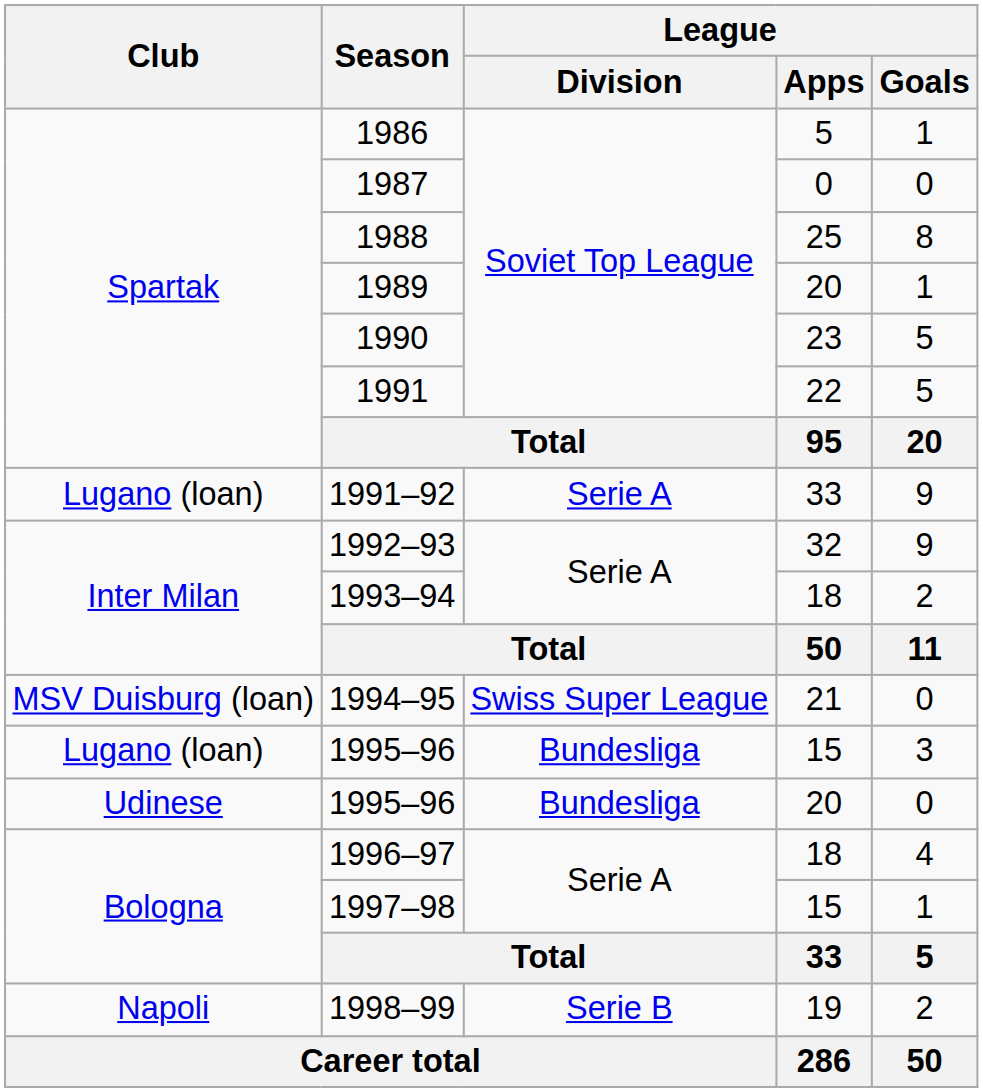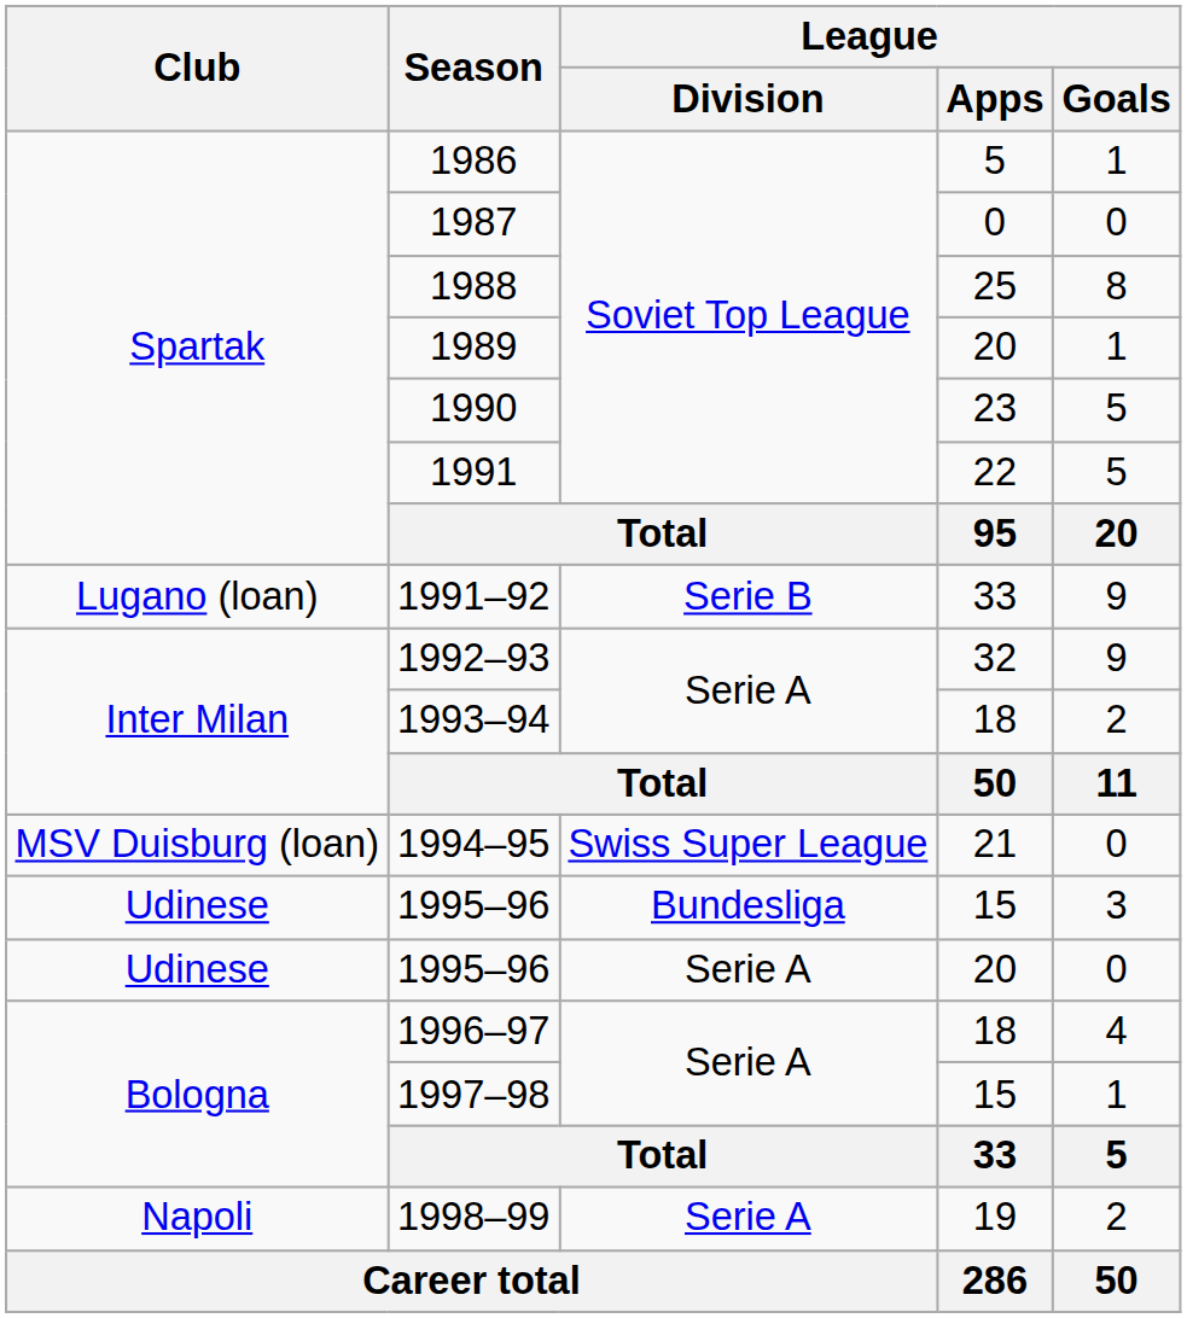1991–92 | League / Division: Serie A -> Serie B
1995–96 / 15 | Club: Lugano (loan) -> Udinese
1995–96 / 20 | League / Division: Bundesliga -> Serie A
1998–99 | League / Division: Serie B -> Serie A
